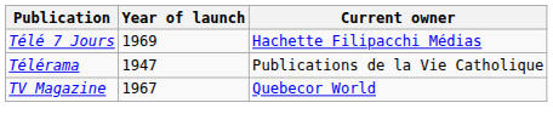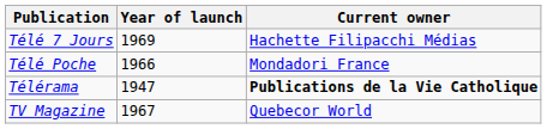+ row: Télé Poche | 1966 | Mondadori France
Télérama | Current owner: normal -> bold
